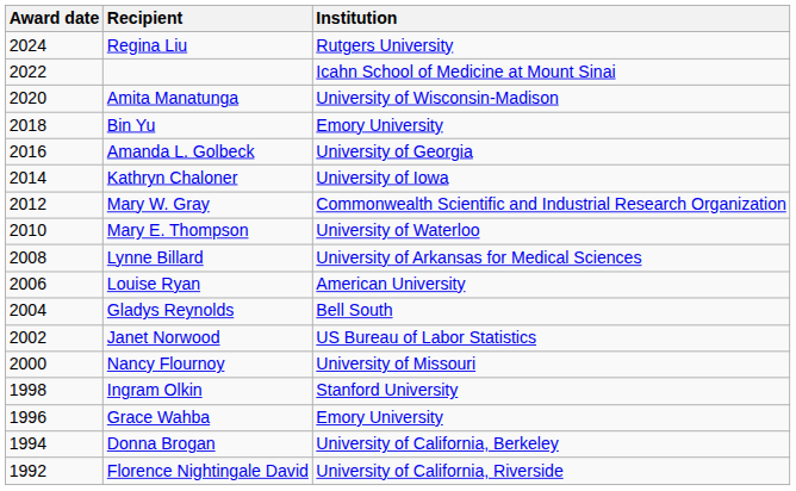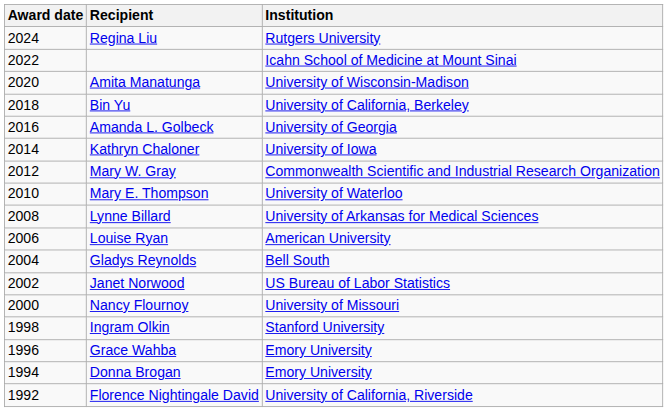Bin Yu | Institution: Emory University -> University of California, Berkeley
Donna Brogan | Institution: University of California, Berkeley -> Emory University
